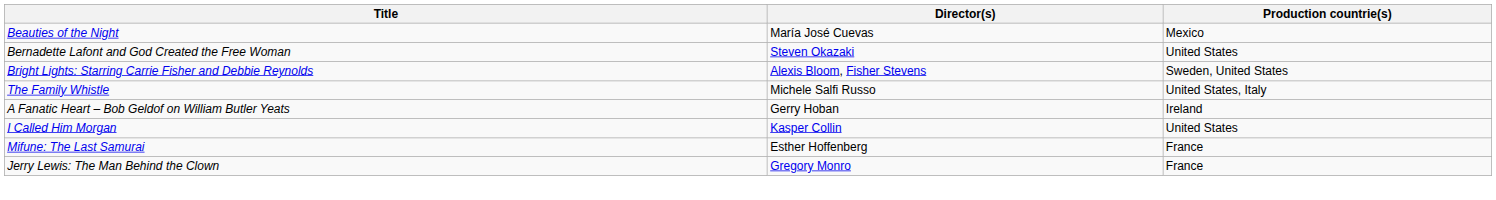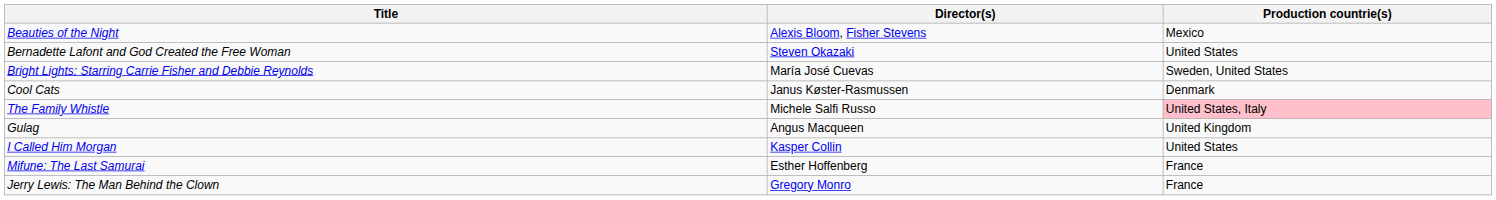Beauties of the Night | Director(s): María José Cuevas -> Alexis Bloom, Fisher Stevens
Bright Lights: Starring Carrie Fisher and Debbie Reynolds | Director(s): Alexis Bloom, Fisher Stevens -> María José Cuevas
+ row: Cool Cats | Janus Køster-Rasmussen | Denmark
The Family Whistle | Production countrie(s): no background -> pink background
- row: A Fanatic Heart – Bob Geldof on William Butler Yeats | Gerry Hoban | Ireland
+ row: Gulag | Angus Macqueen | United Kingdom
